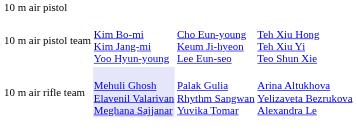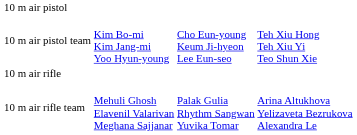+ row: 10 m air rifle
10 m air rifle team | column 2: lavender background -> no background
